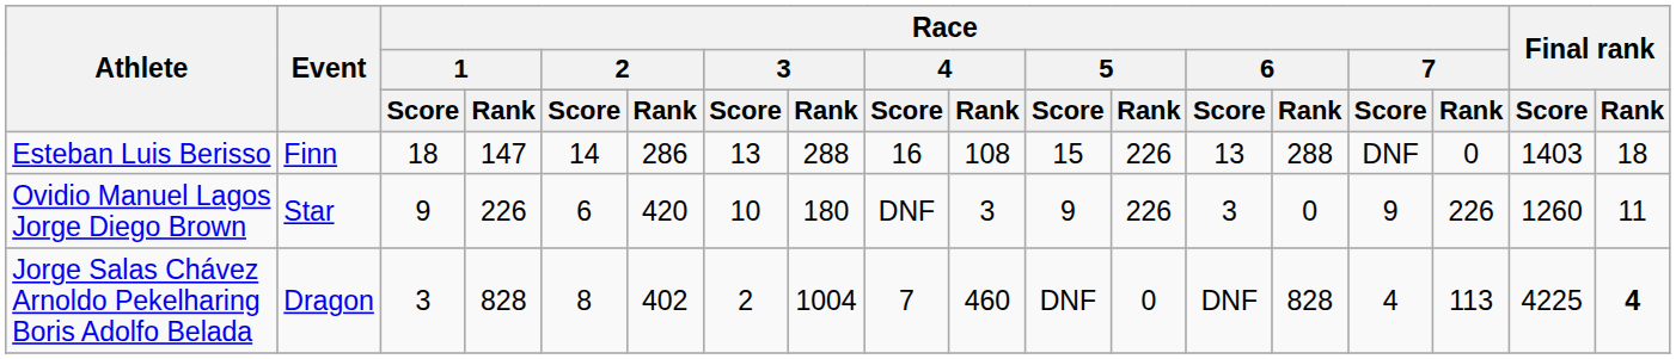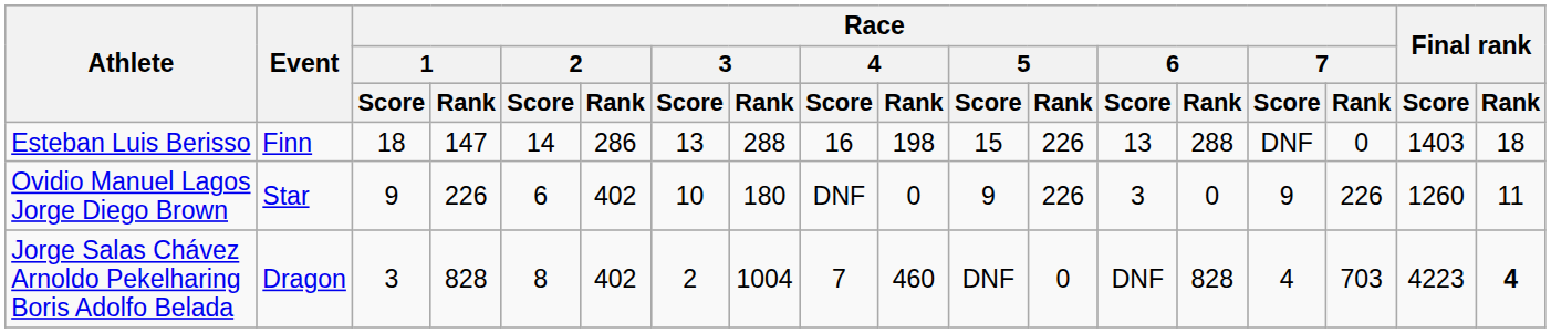Esteban Luis Berisso | Race / 4 / Rank: 108 -> 198
Ovidio Manuel Lagos Jorge Diego Brown | Race / 2 / Rank: 420 -> 402
Ovidio Manuel Lagos Jorge Diego Brown | Race / 4 / Rank: 3 -> 0
Jorge Salas Chávez Arnoldo Pekelharing Boris Adolfo Belada | Race / 7 / Rank: 113 -> 703
Jorge Salas Chávez Arnoldo Pekelharing Boris Adolfo Belada | Final rank / Score: 4225 -> 4223
